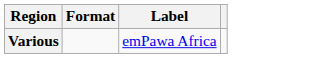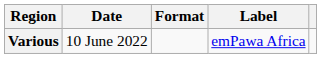+ column: Date | 10 June 2022
